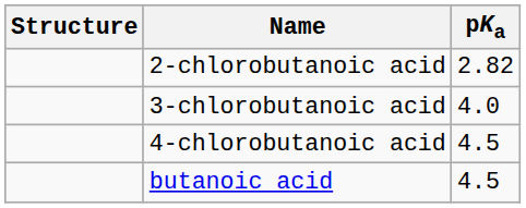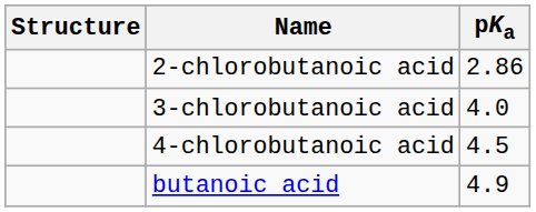2-chlorobutanoic acid | pKa: 2.82 -> 2.86
butanoic acid | pKa: 4.5 -> 4.9
